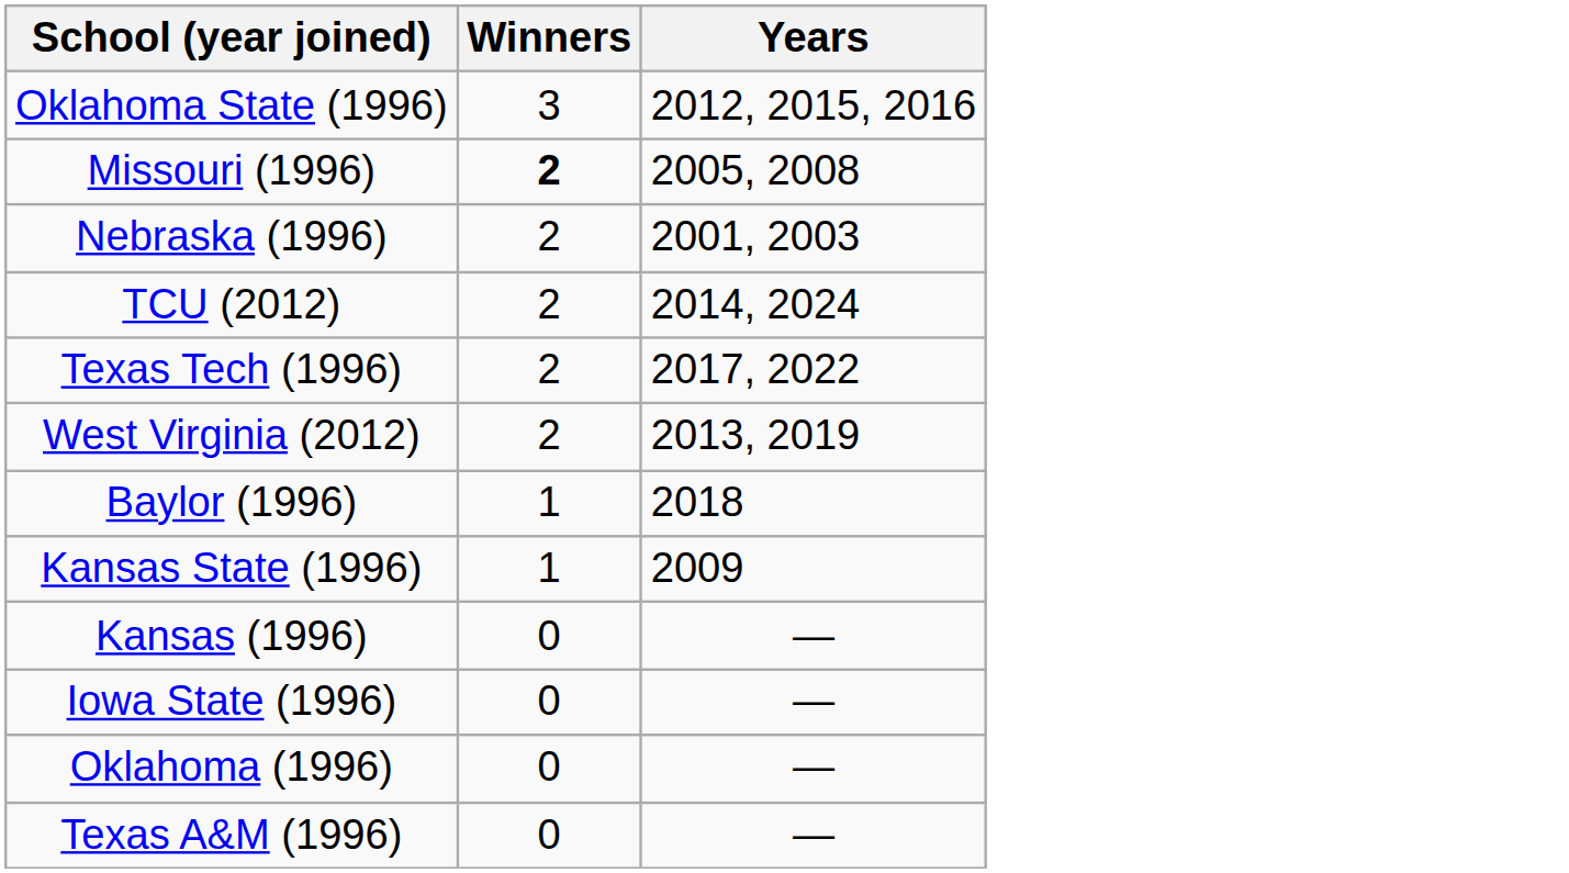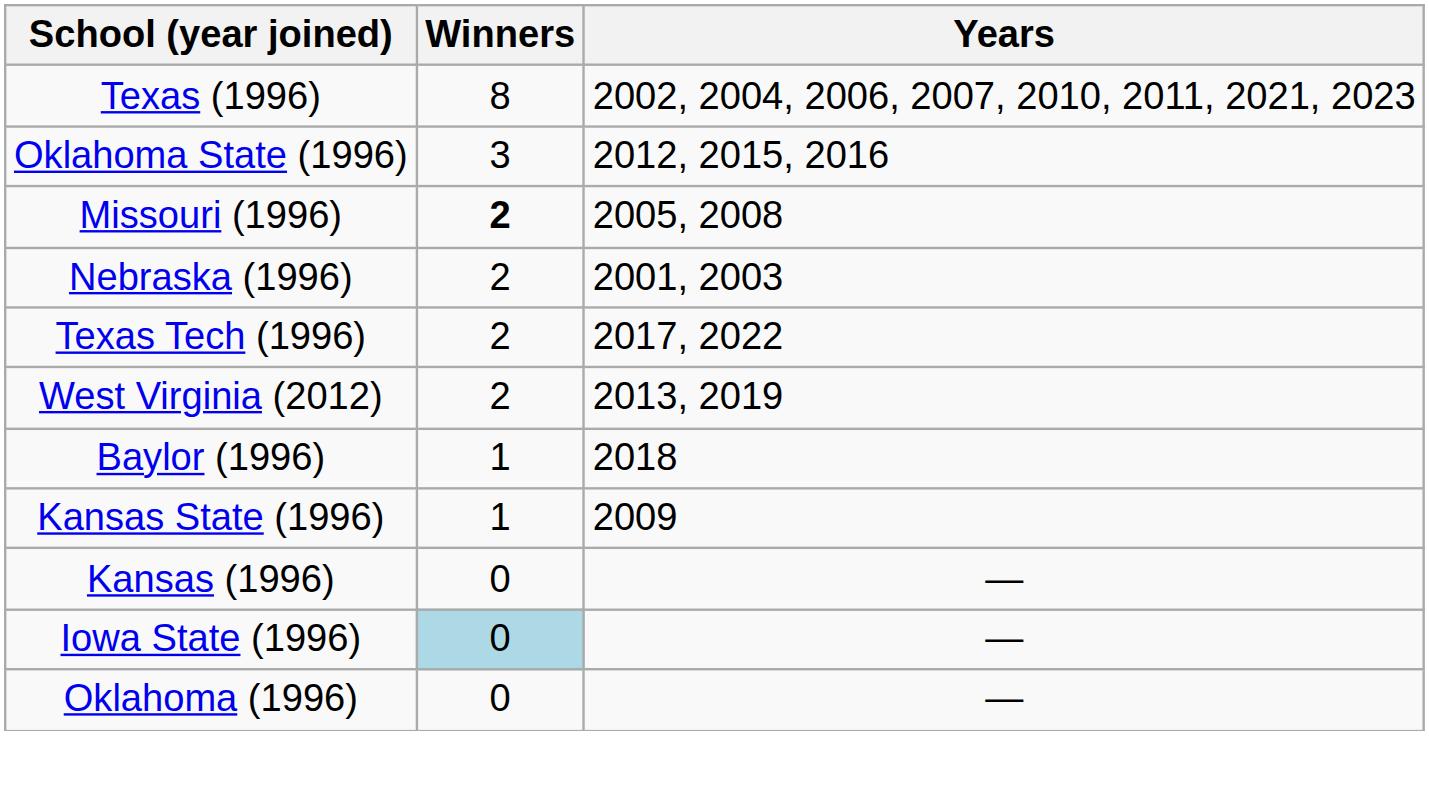+ row: Texas (1996) | 8 | 2002, 2004, 2006, 2007, 2010, 2011, 2021, 2023
- row: TCU (2012) | 2 | 2014, 2024
Iowa State (1996) | Winners: no background -> lightblue background
- row: Texas A&M (1996) | 0 | —
